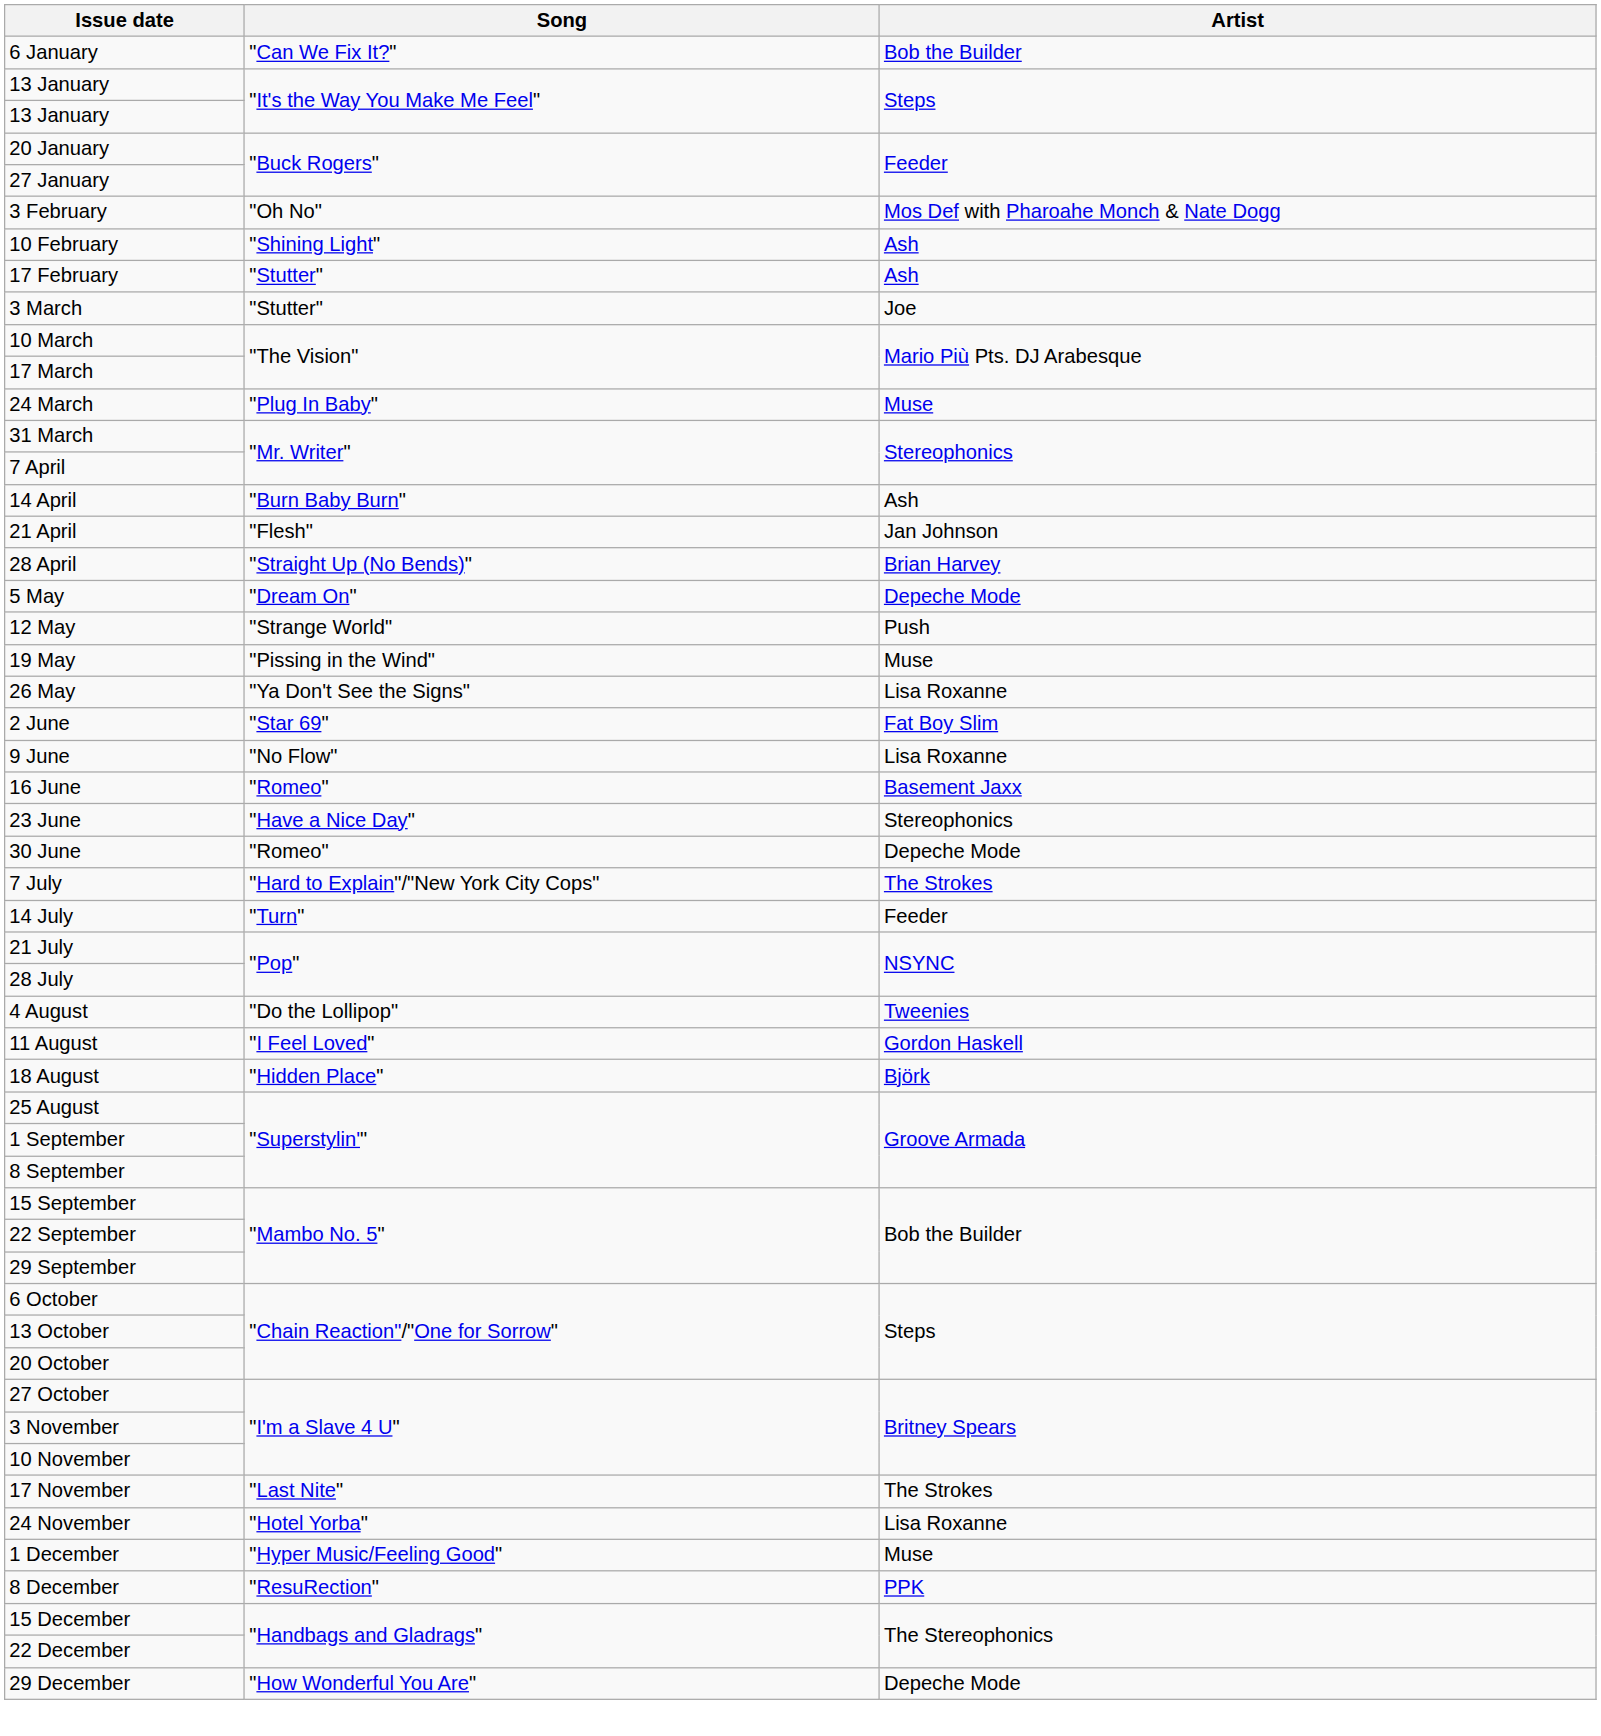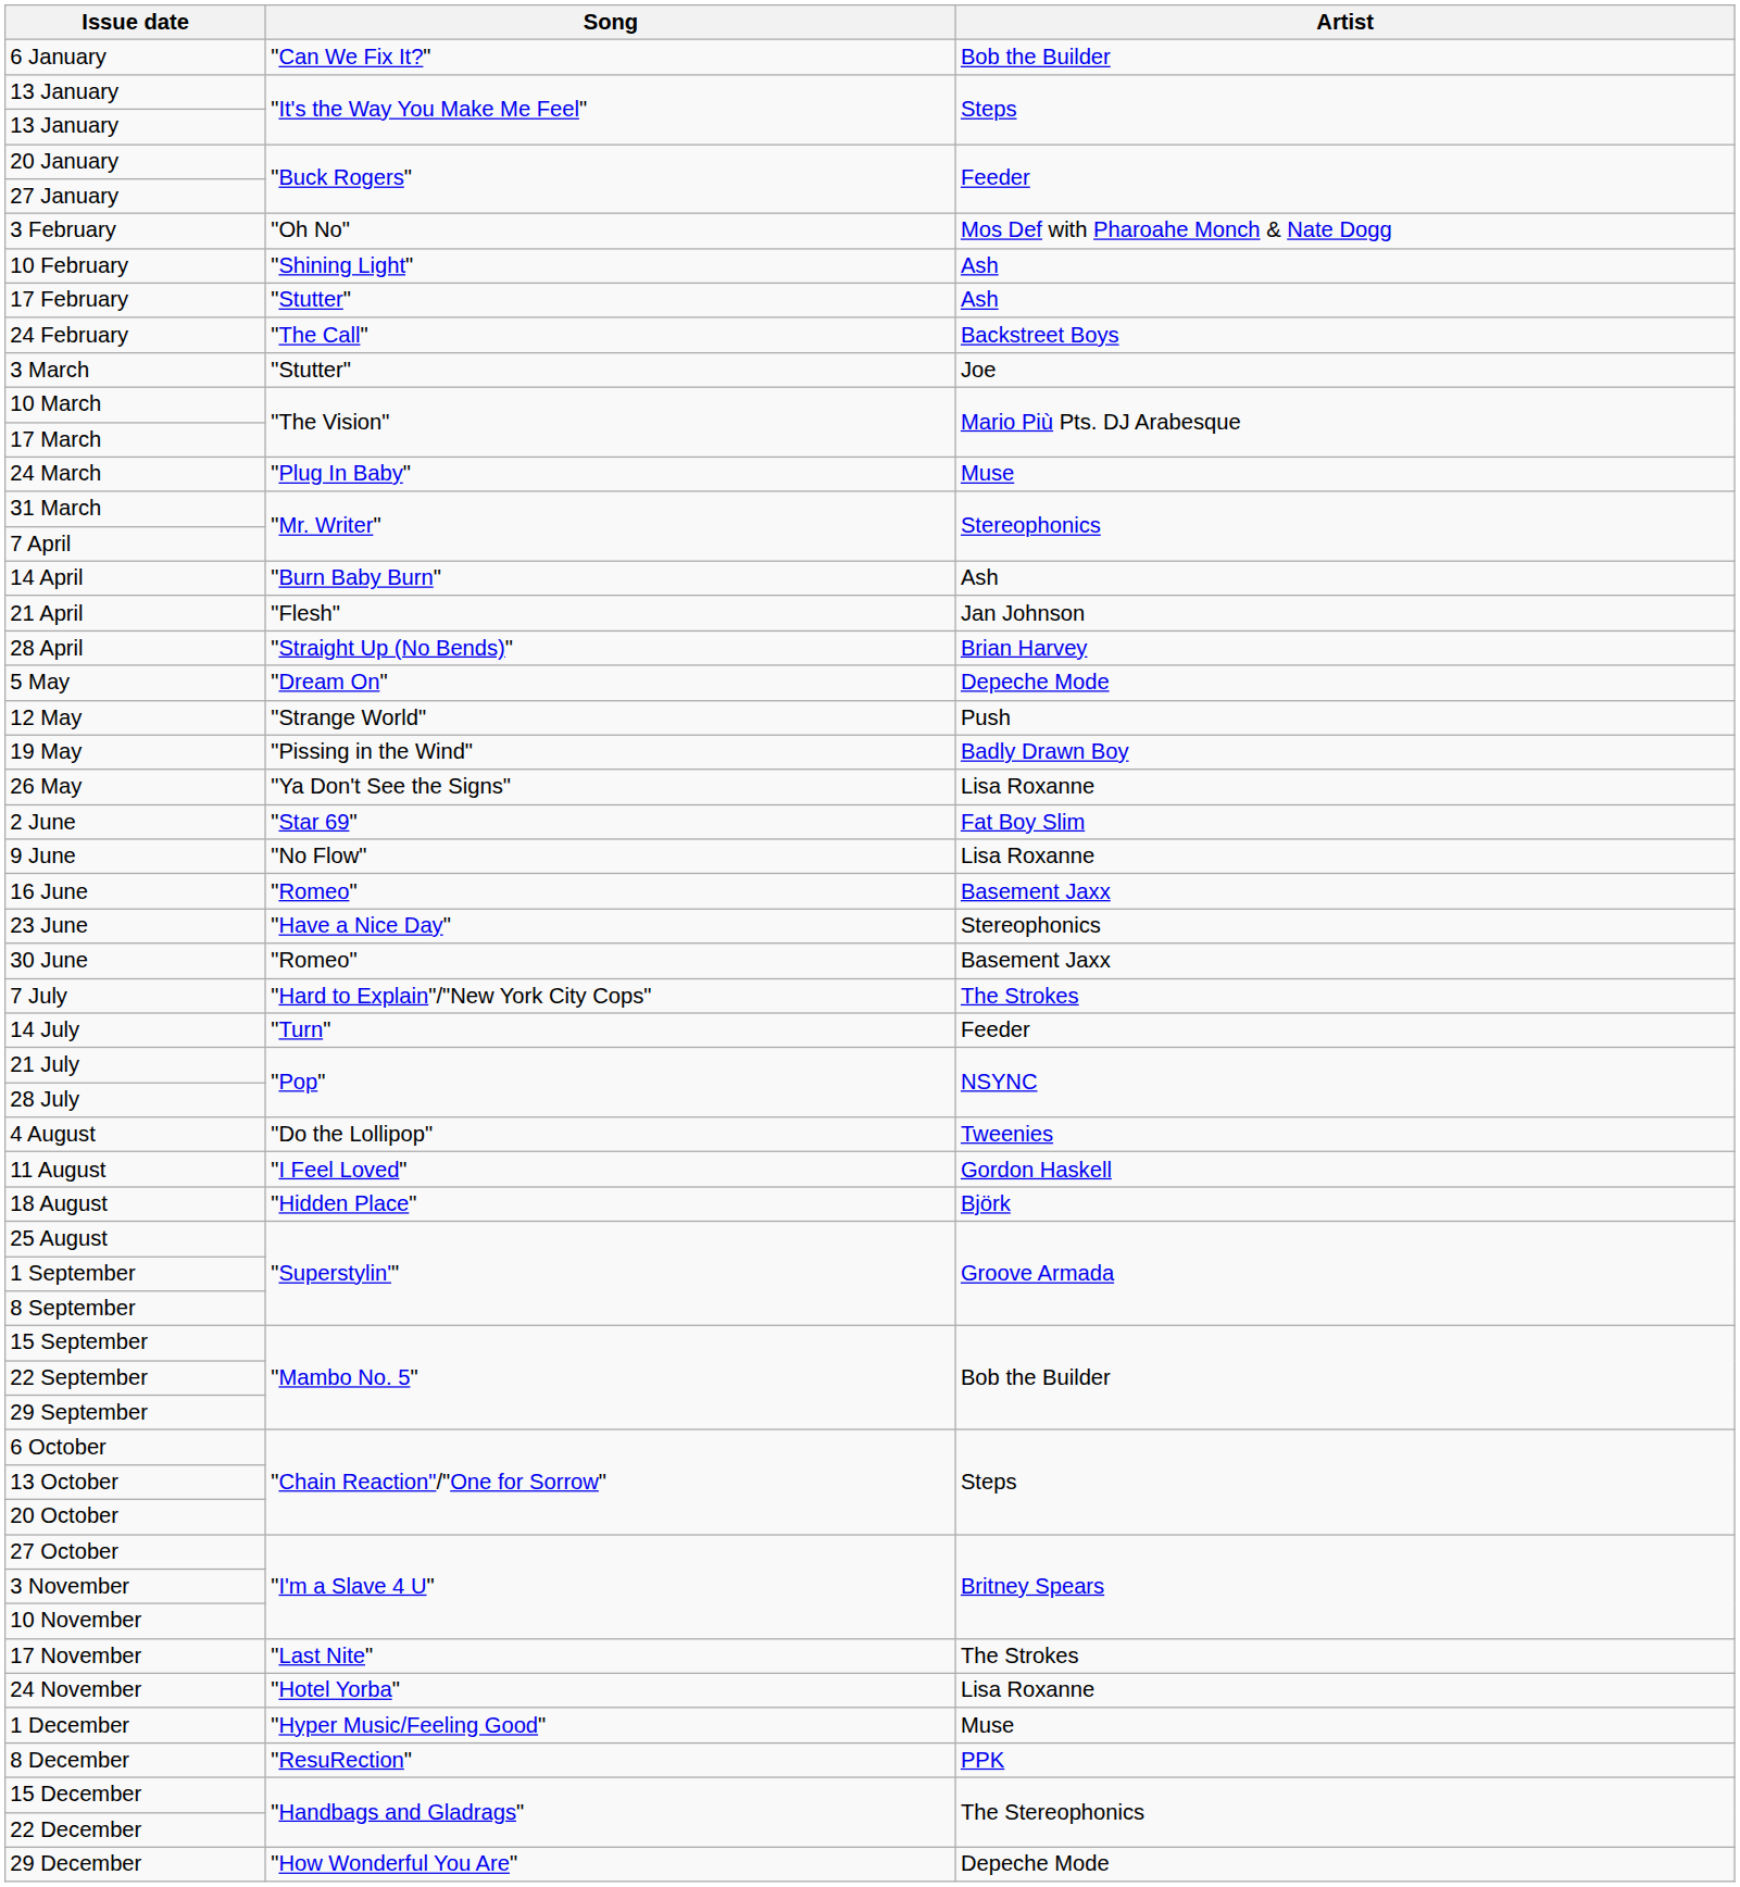+ row: 24 February | "The Call" | Backstreet Boys
19 May | Artist: Muse -> Badly Drawn Boy
30 June | Artist: Depeche Mode -> Basement Jaxx
